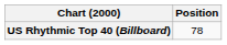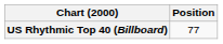US Rhythmic Top 40 (Billboard) | Position: 78 -> 77
